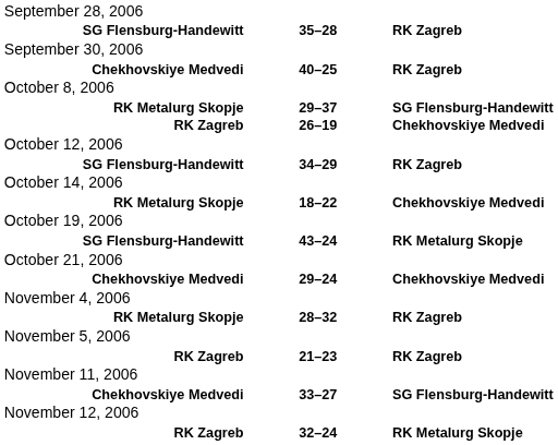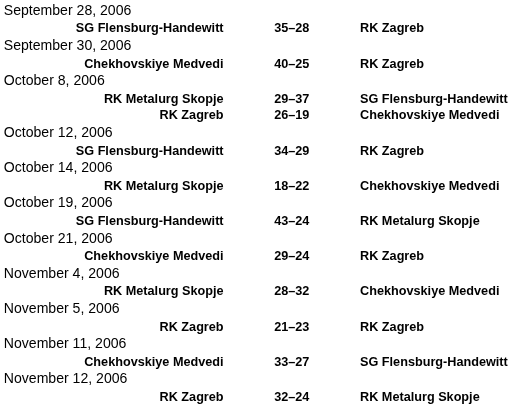Chekhovskiye Medvedi / 29–24 | column 3: Chekhovskiye Medvedi -> RK Zagreb
RK Metalurg Skopje / 28–32 | column 3: RK Zagreb -> Chekhovskiye Medvedi
